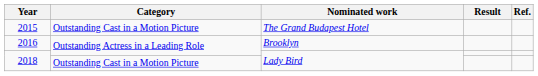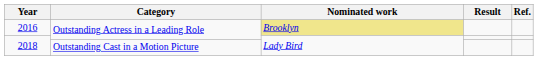- row: 2015 | Outstanding Cast in a Motion Picture | The Grand Budapest Hotel
2016 | Nominated work: no background -> khaki background
